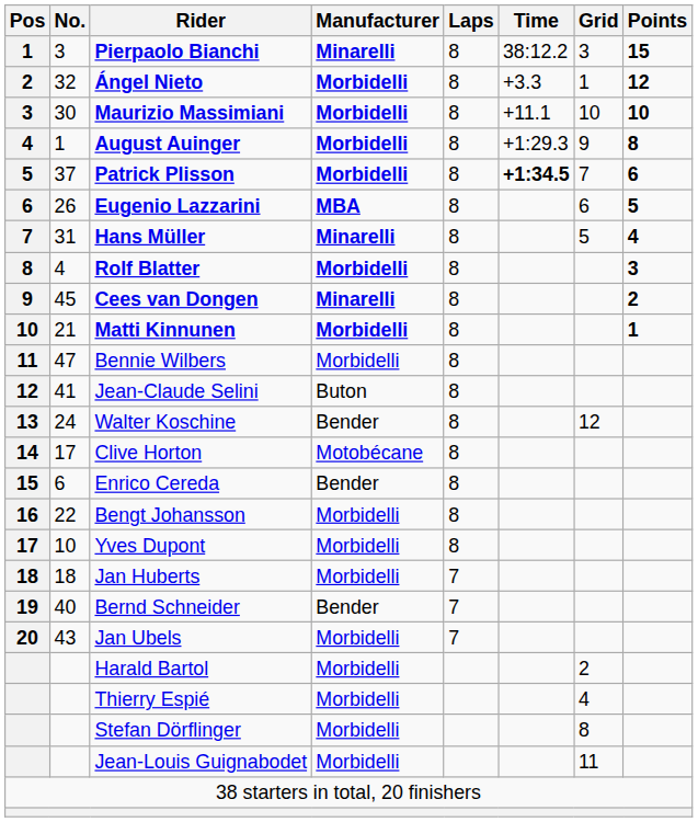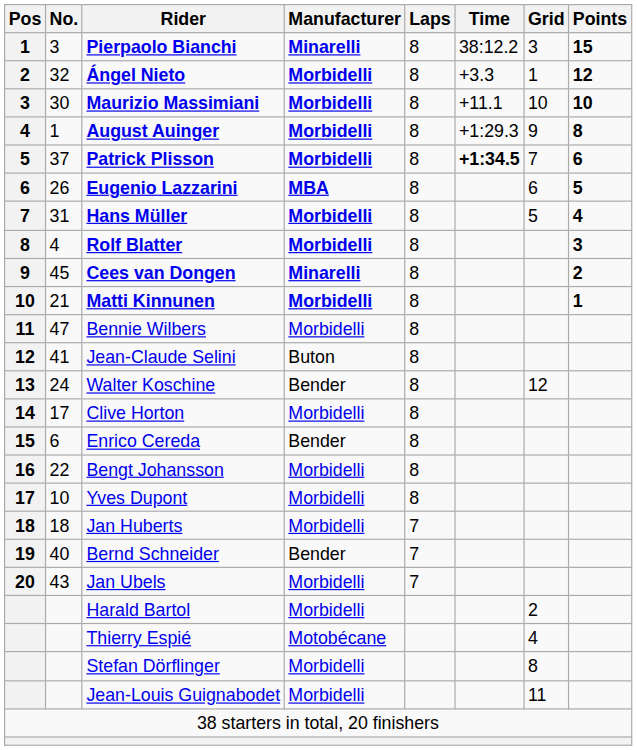Hans Müller | Manufacturer: Minarelli -> Morbidelli
Clive Horton | Manufacturer: Motobécane -> Morbidelli
Thierry Espié | Manufacturer: Morbidelli -> Motobécane
